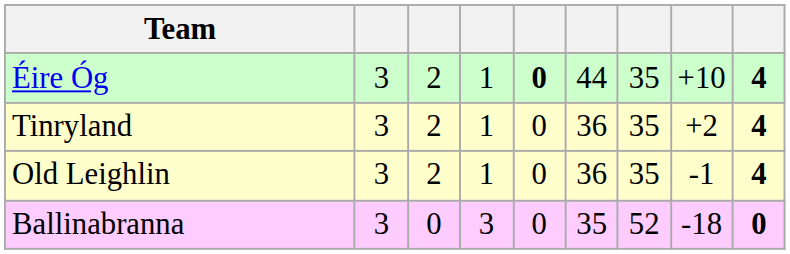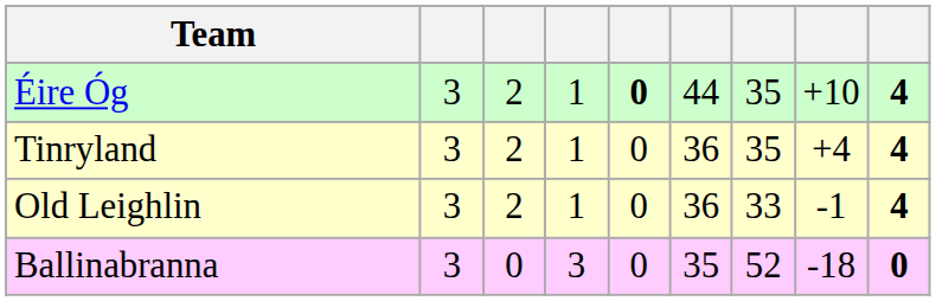Tinryland | column 8: +2 -> +4
Old Leighlin | column 7: 35 -> 33
